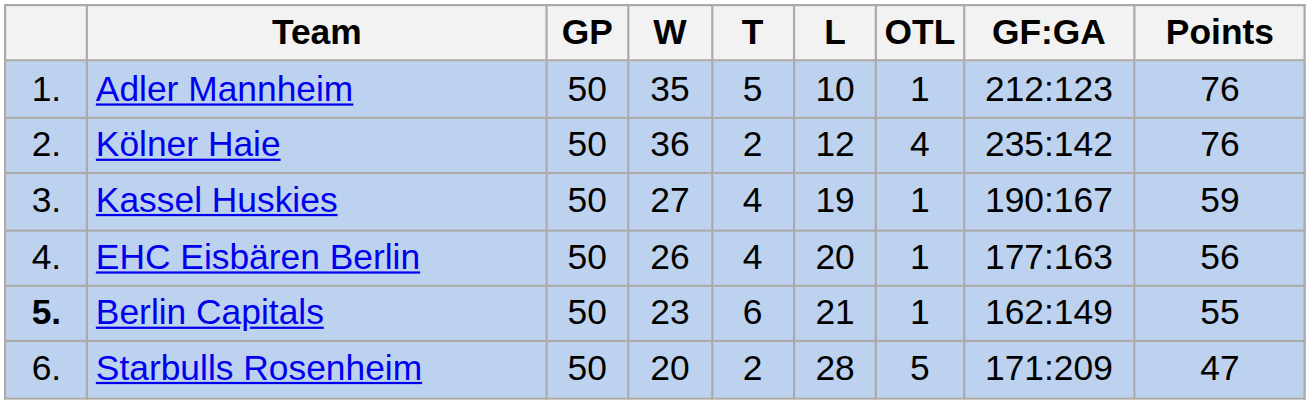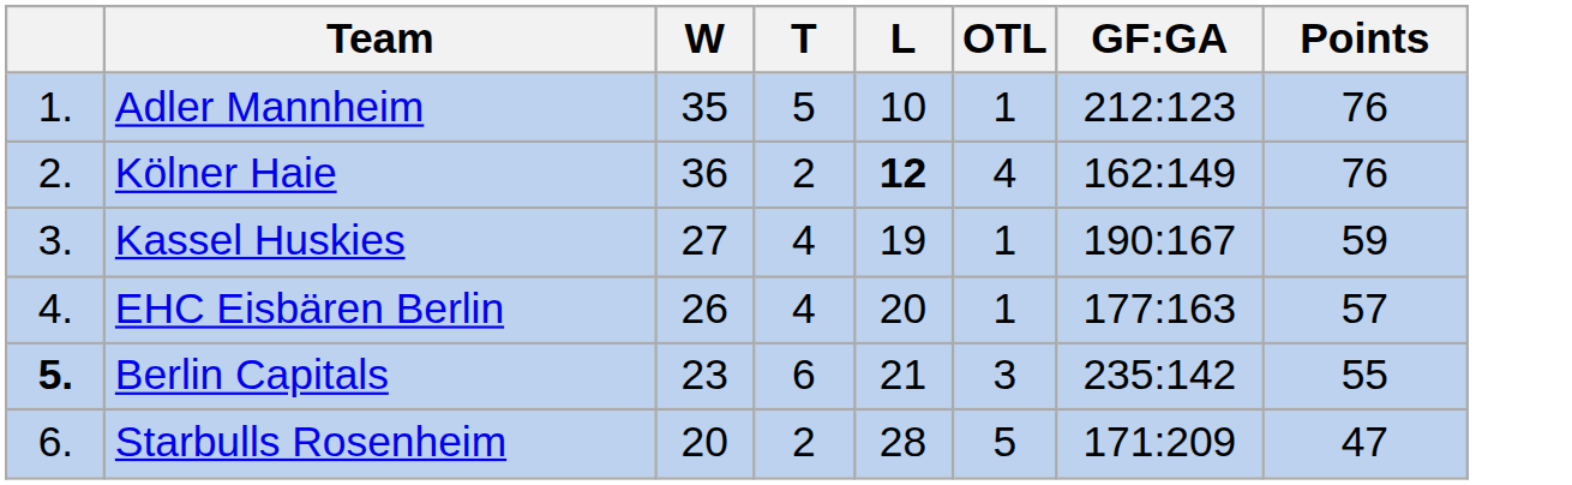- column: GP | 50 | 50 | 50 | 50 | 50 | 50
Kölner Haie | L: normal -> bold
Kölner Haie | GF:GA: 235:142 -> 162:149
EHC Eisbären Berlin | Points: 56 -> 57
Berlin Capitals | OTL: 1 -> 3
Berlin Capitals | GF:GA: 162:149 -> 235:142
